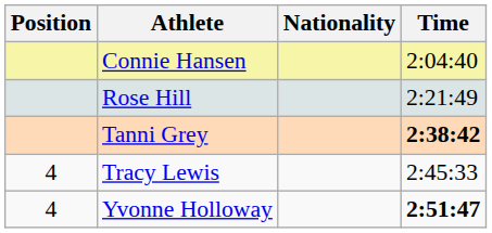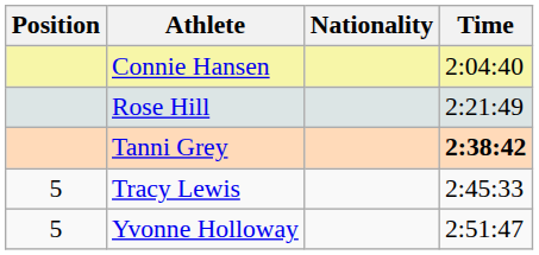Tracy Lewis | Position: 4 -> 5
Yvonne Holloway | Position: 4 -> 5
Yvonne Holloway | Time: bold -> normal
